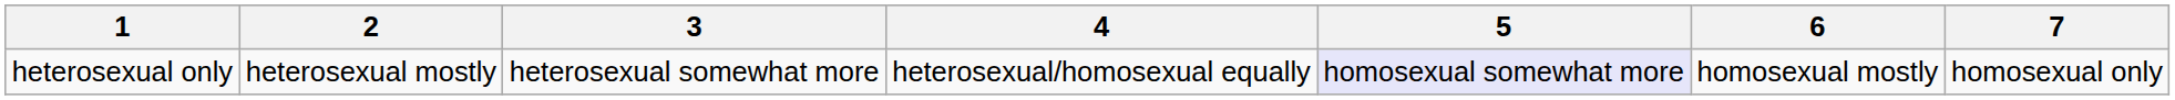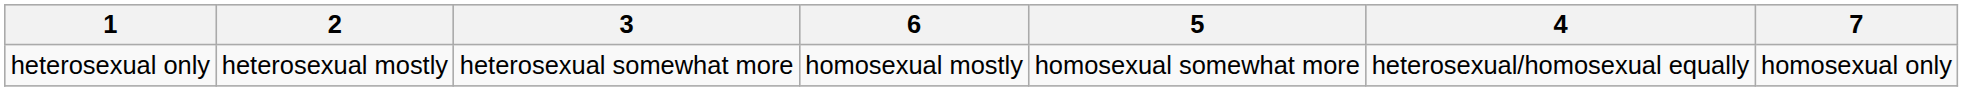columns swapped: 4 <-> 6
heterosexual only | 5: lavender background -> no background
